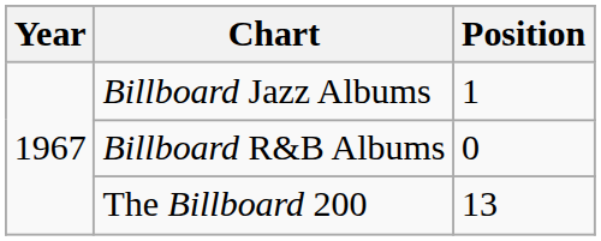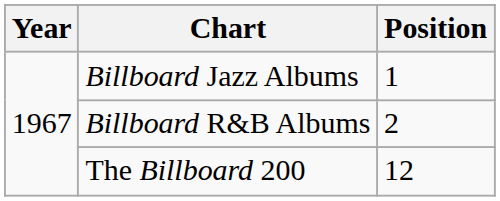Billboard R&B Albums | Position: 0 -> 2
The Billboard 200 | Position: 13 -> 12
